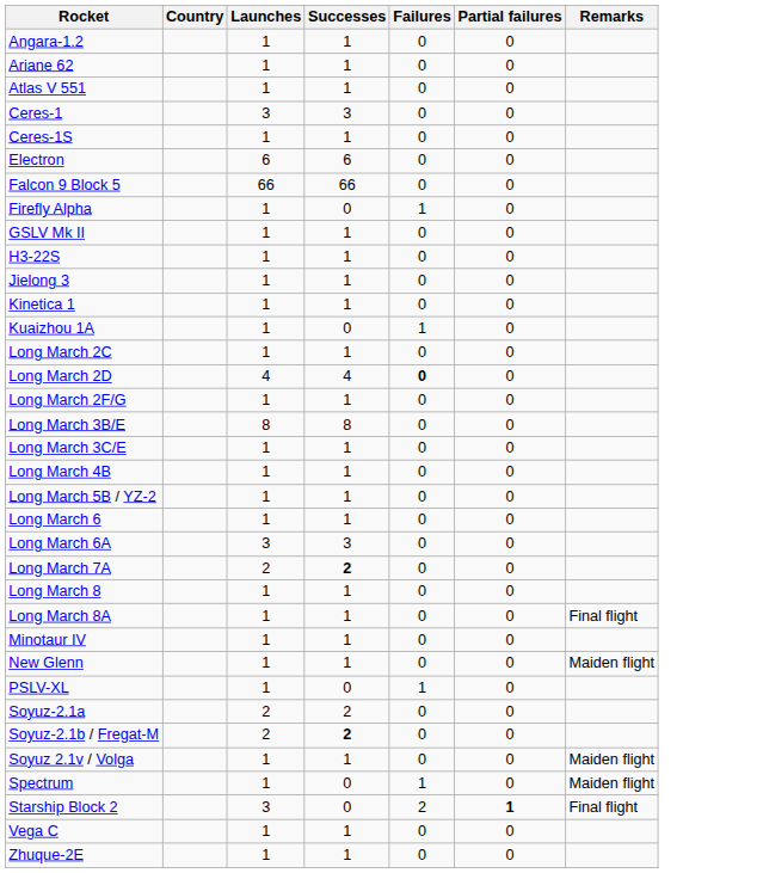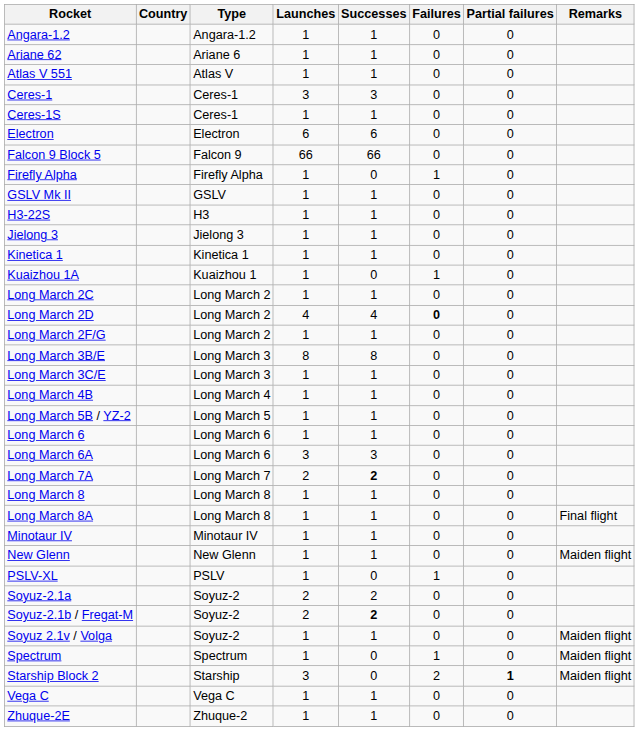+ column: Type | Angara-1.2 | Ariane 6 | Atlas V | Ceres-1 | Ceres-1 | Electron | Falcon 9 | Firefly Alpha | GSLV | H3 | Jielong 3 | Kinetica 1 | Kuaizhou 1 | Long March 2 | Long March 2 | Long March 2 | Long March 3 | Long March 3 | Long March 4 | Long March 5 | Long March 6 | Long March 6 | Long March 7 | Long March 8 | Long March 8 | Minotaur IV | New Glenn | PSLV | Soyuz-2 | Soyuz-2 | Soyuz-2 | Spectrum | Starship | Vega C | Zhuque-2
Starship Block 2 | Remarks: Final flight -> Maiden flight
